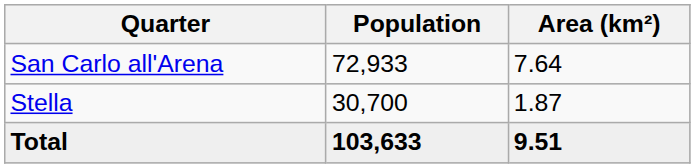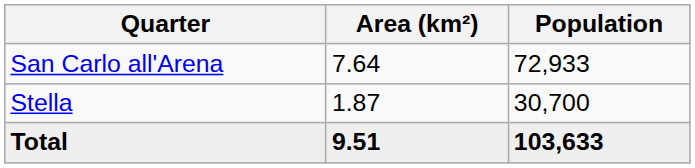columns swapped: Population <-> Area (km²)
